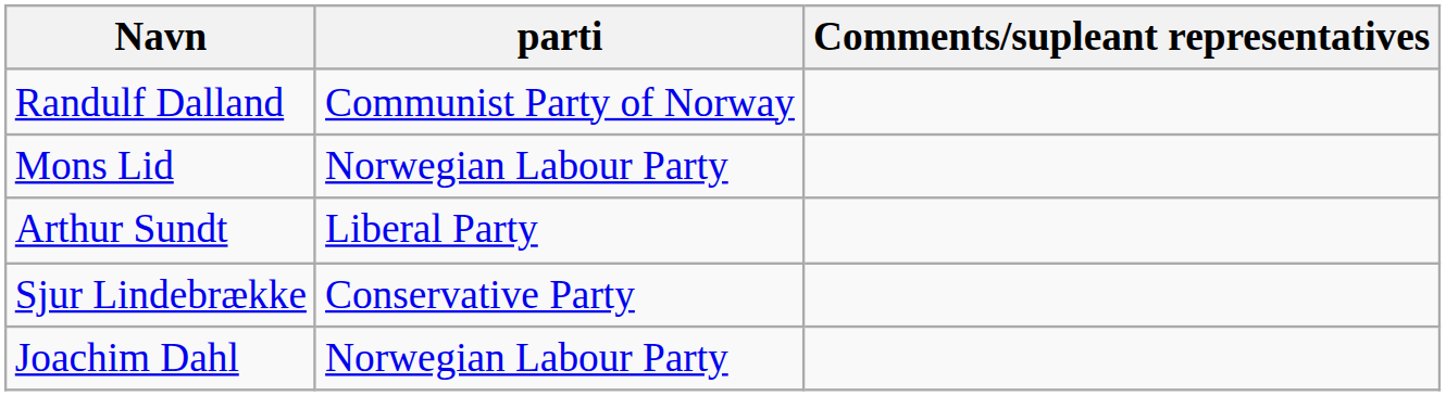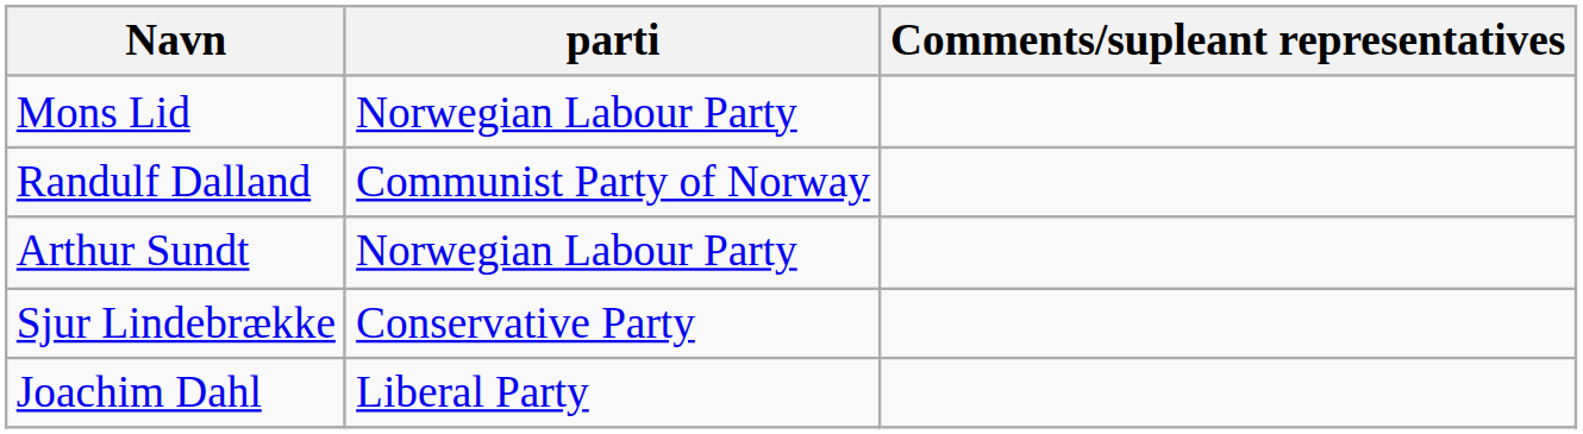rows swapped: Mons Lid <-> Randulf Dalland
Arthur Sundt | parti: Liberal Party -> Norwegian Labour Party
Joachim Dahl | parti: Norwegian Labour Party -> Liberal Party
